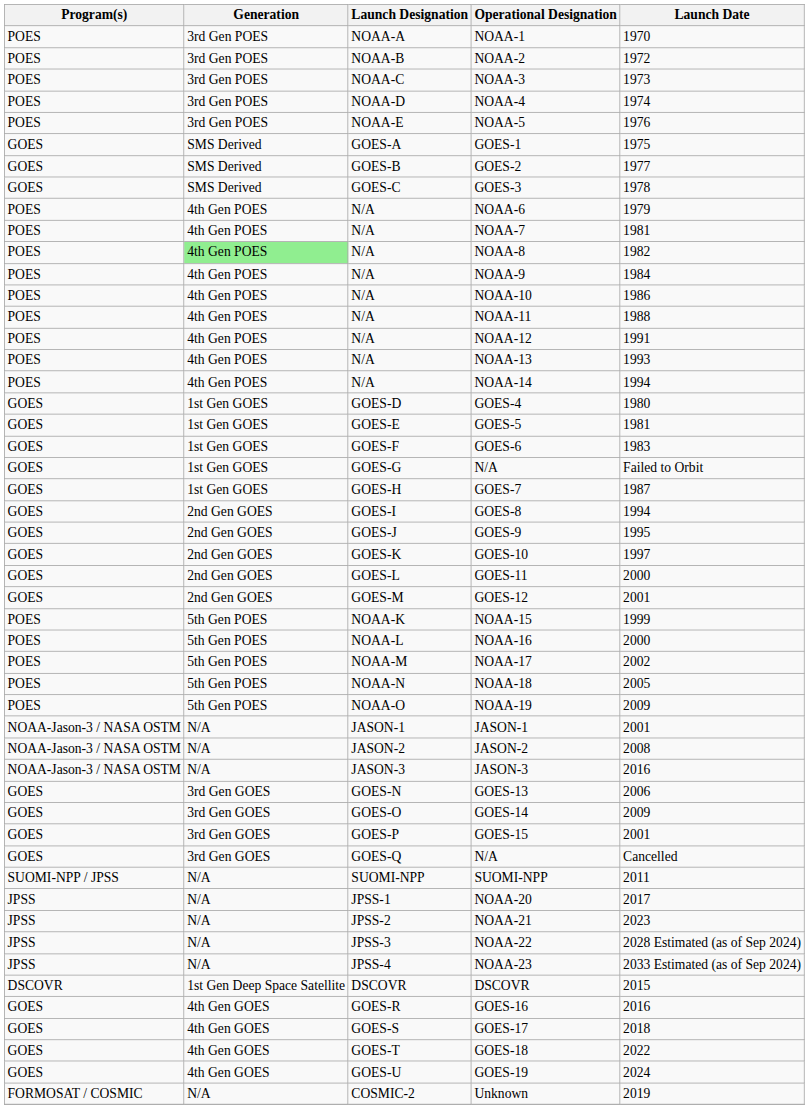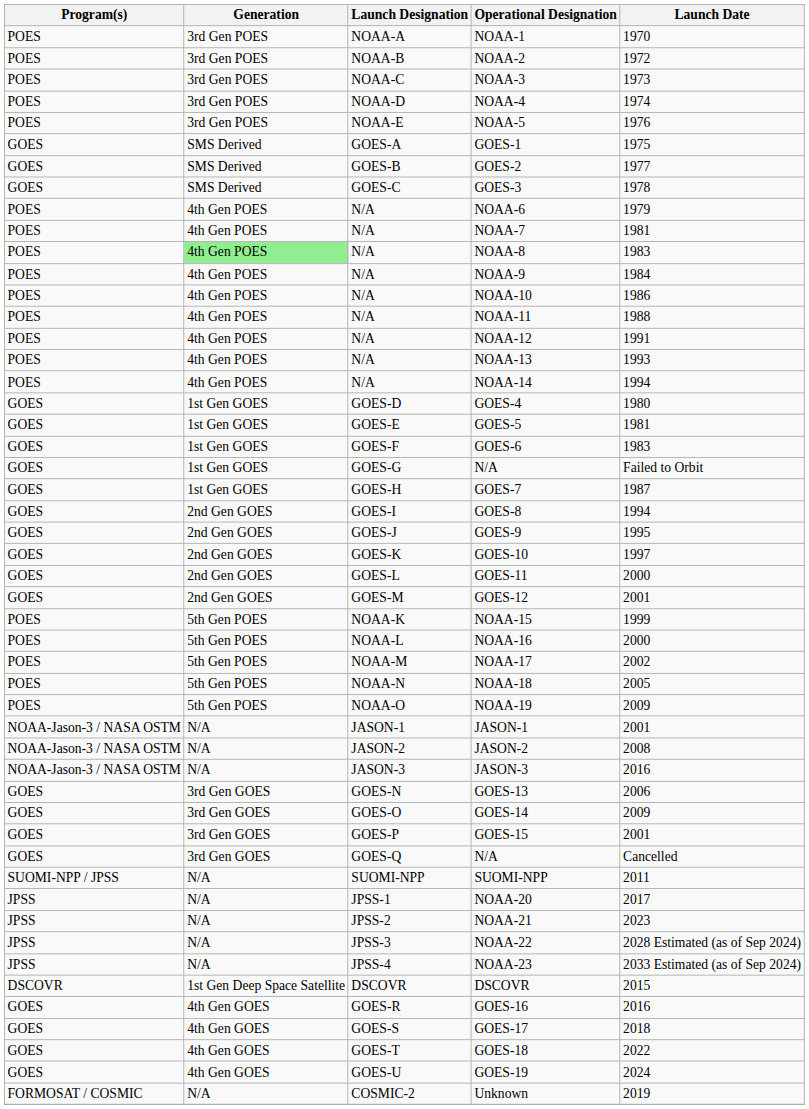NOAA-8 | Launch Date: 1982 -> 1983
